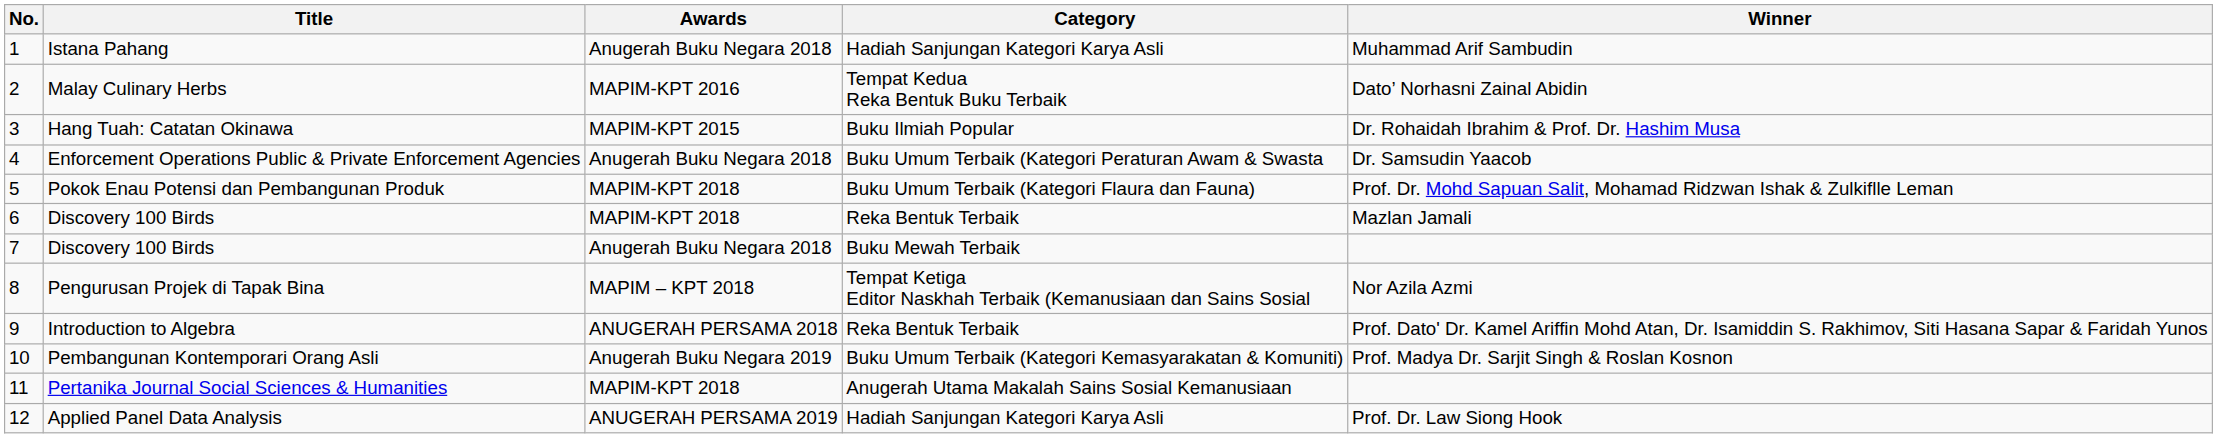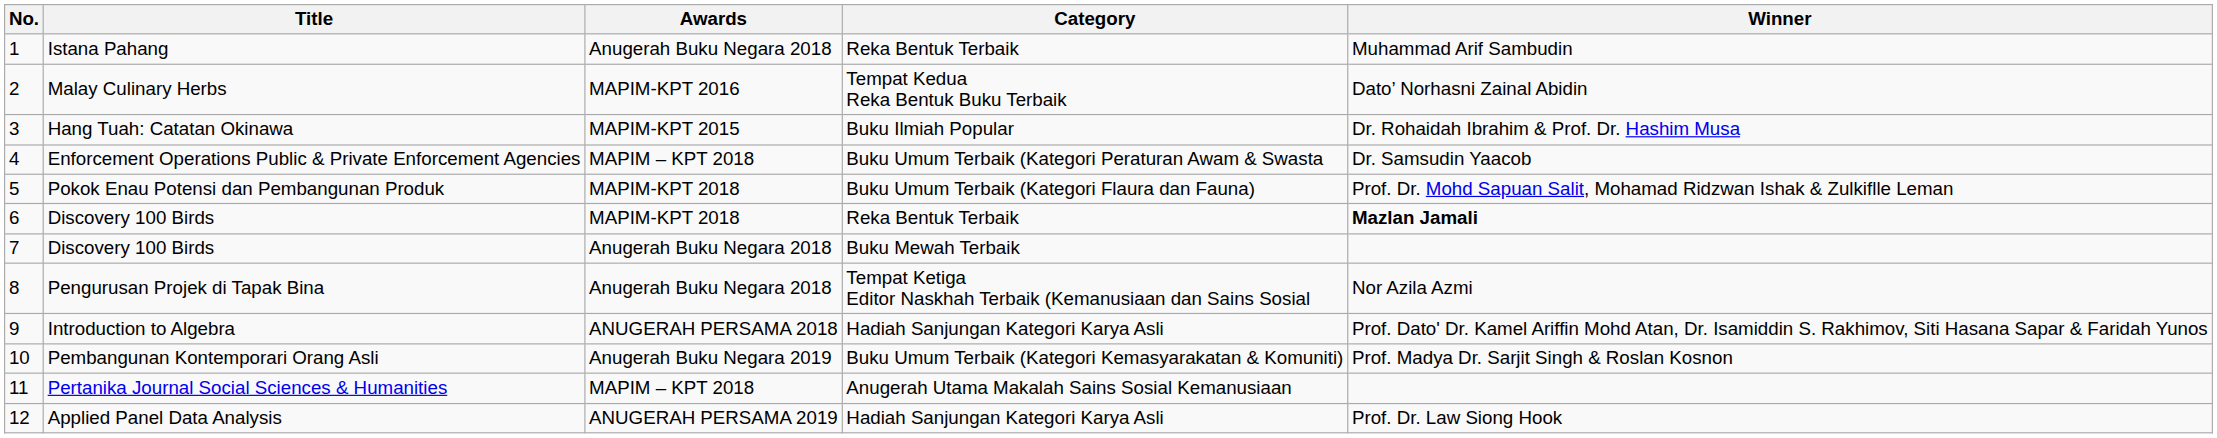Istana Pahang | Category: Hadiah Sanjungan Kategori Karya Asli -> Reka Bentuk Terbaik
Enforcement Operations Public & Private Enforcement Agencies | Awards: Anugerah Buku Negara 2018 -> MAPIM – KPT 2018
6 / Discovery 100 Birds | Winner: normal -> bold
Pengurusan Projek di Tapak Bina | Awards: MAPIM – KPT 2018 -> Anugerah Buku Negara 2018
Introduction to Algebra | Category: Reka Bentuk Terbaik -> Hadiah Sanjungan Kategori Karya Asli
Pertanika Journal Social Sciences & Humanities | Awards: MAPIM-KPT 2018 -> MAPIM – KPT 2018
